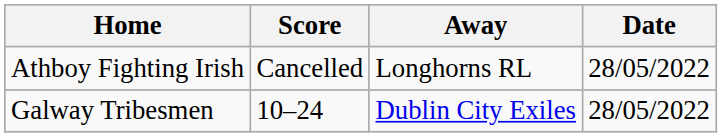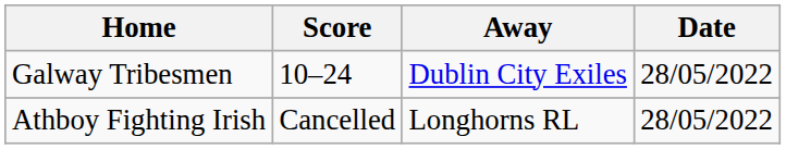rows swapped: Galway Tribesmen <-> Athboy Fighting Irish
